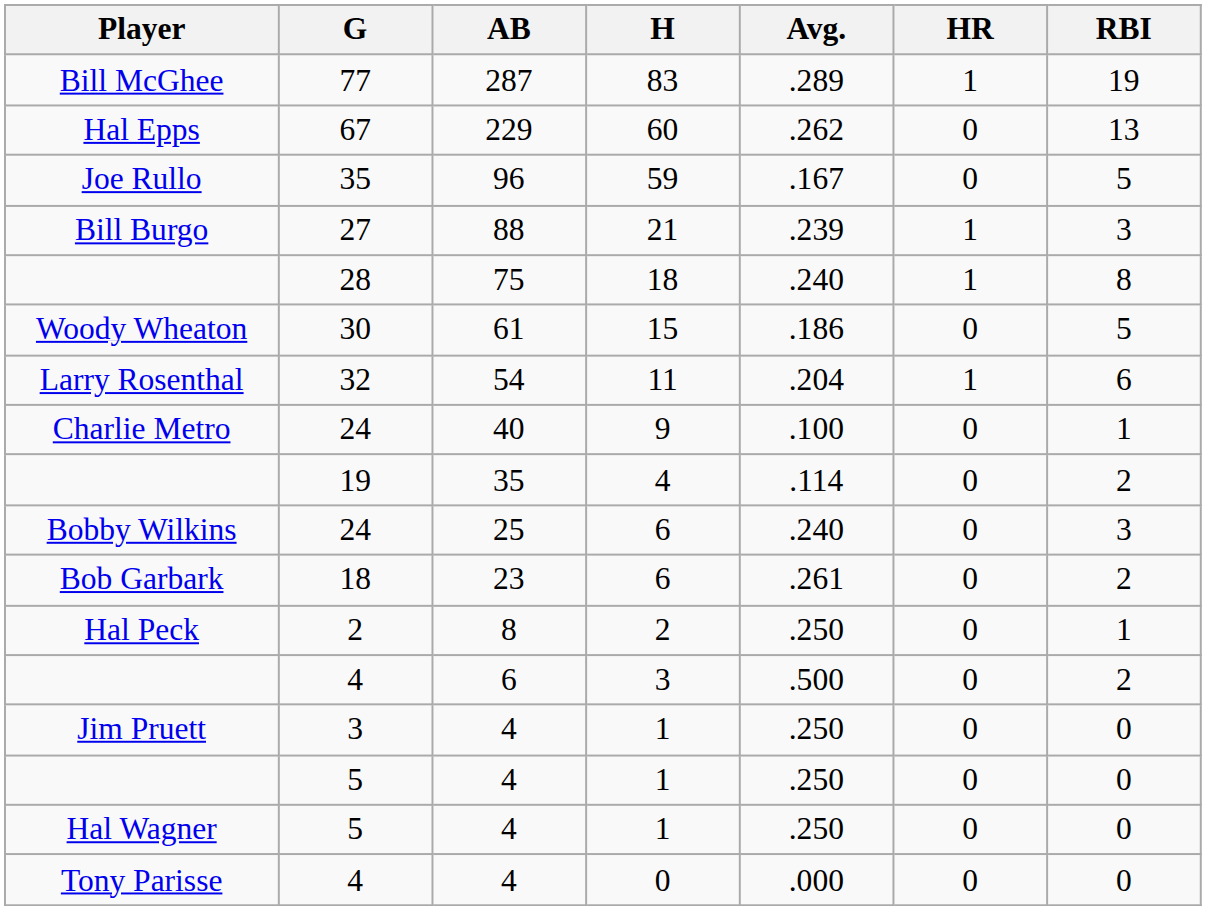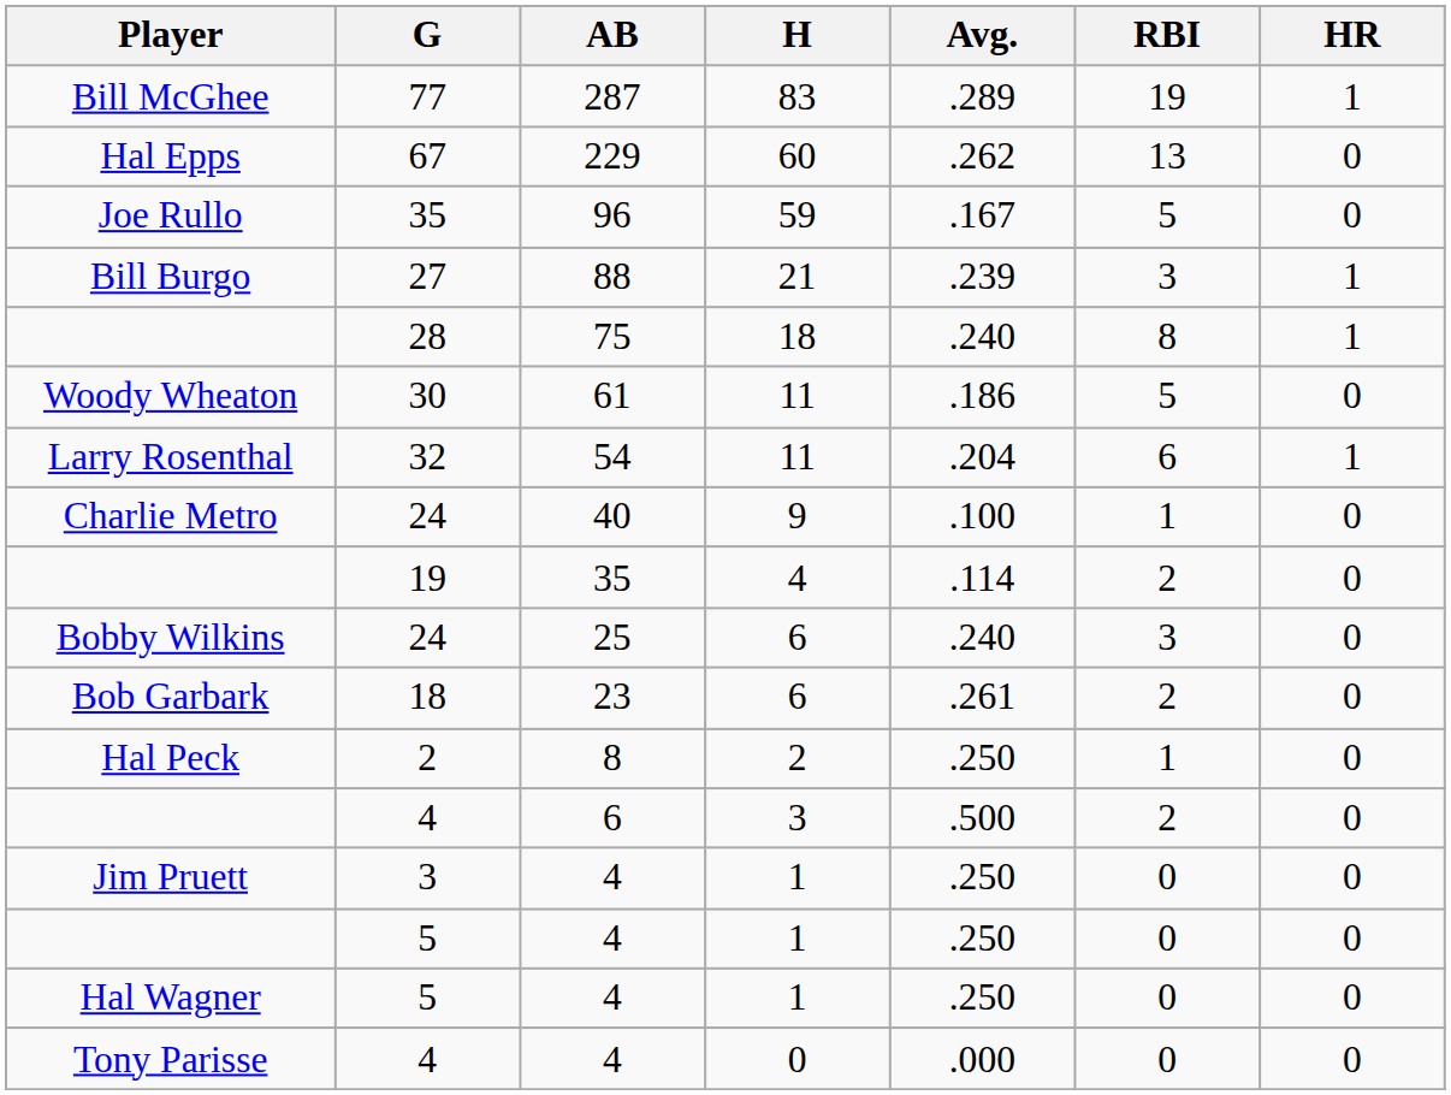columns swapped: HR <-> RBI
Woody Wheaton | H: 15 -> 11
